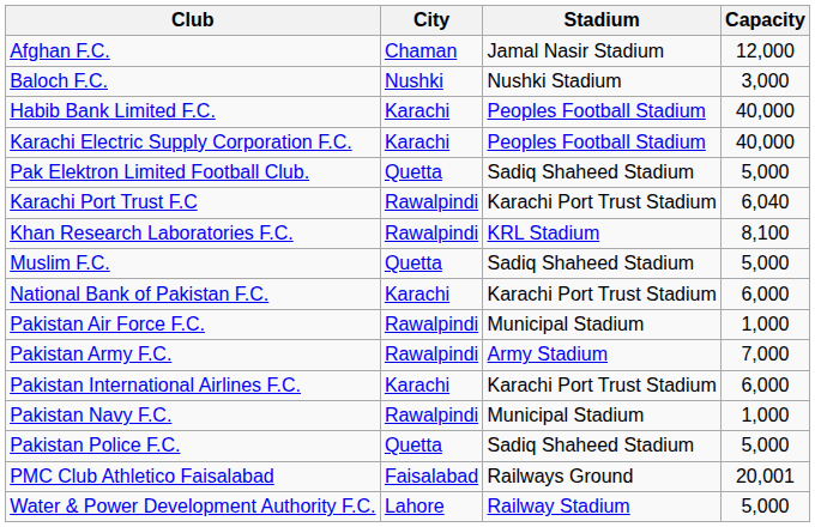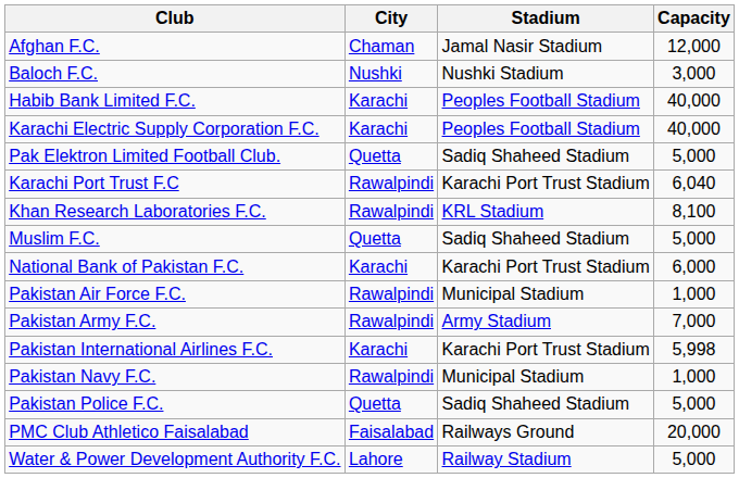Pakistan International Airlines F.C. | Capacity: 6,000 -> 5,998
PMC Club Athletico Faisalabad | Capacity: 20,001 -> 20,000
